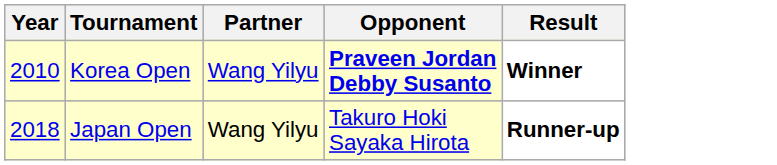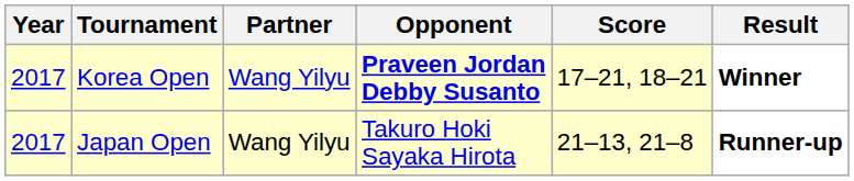+ column: Score | 17–21, 18–21 | 21–13, 21–8
Korea Open | Year: 2010 -> 2017
Japan Open | Year: 2018 -> 2017
